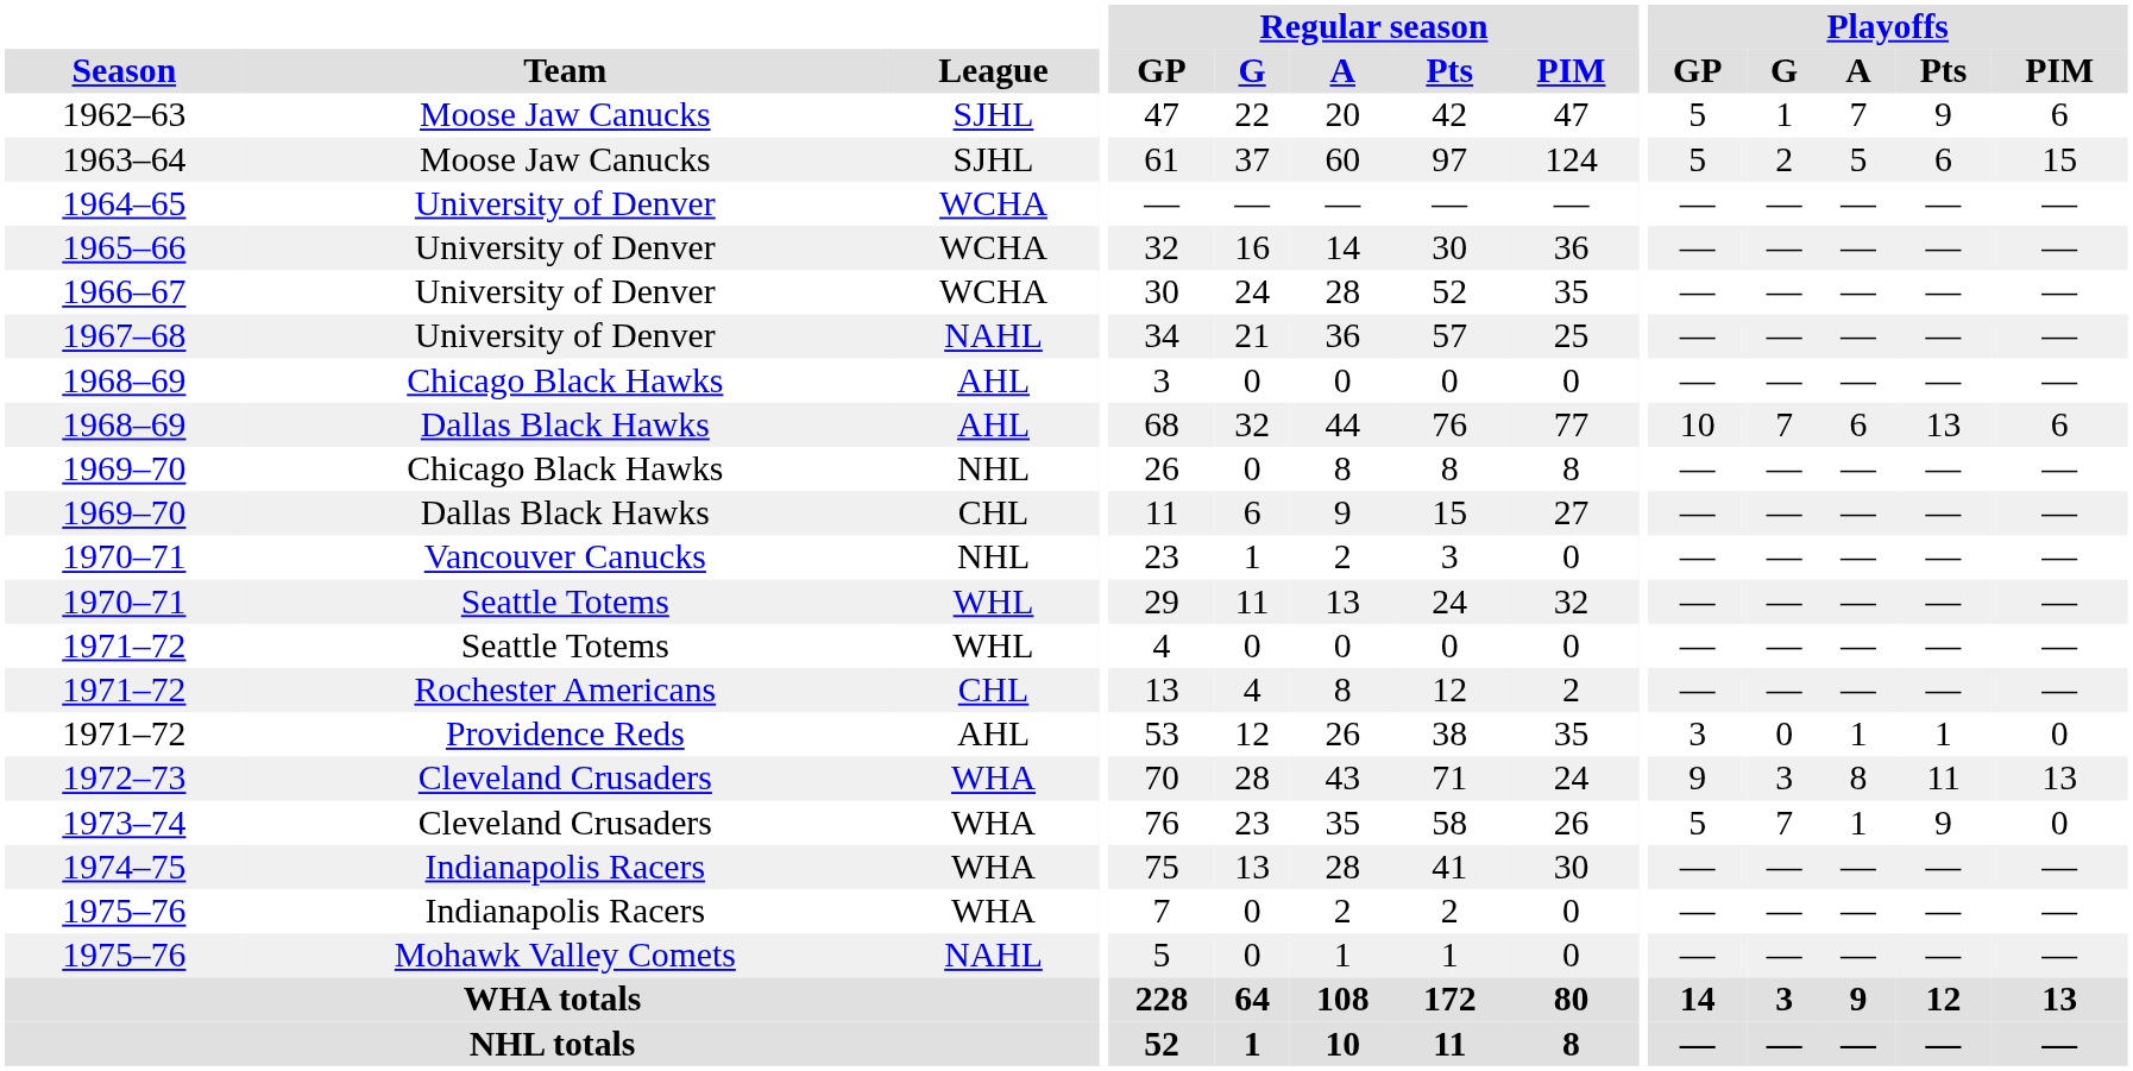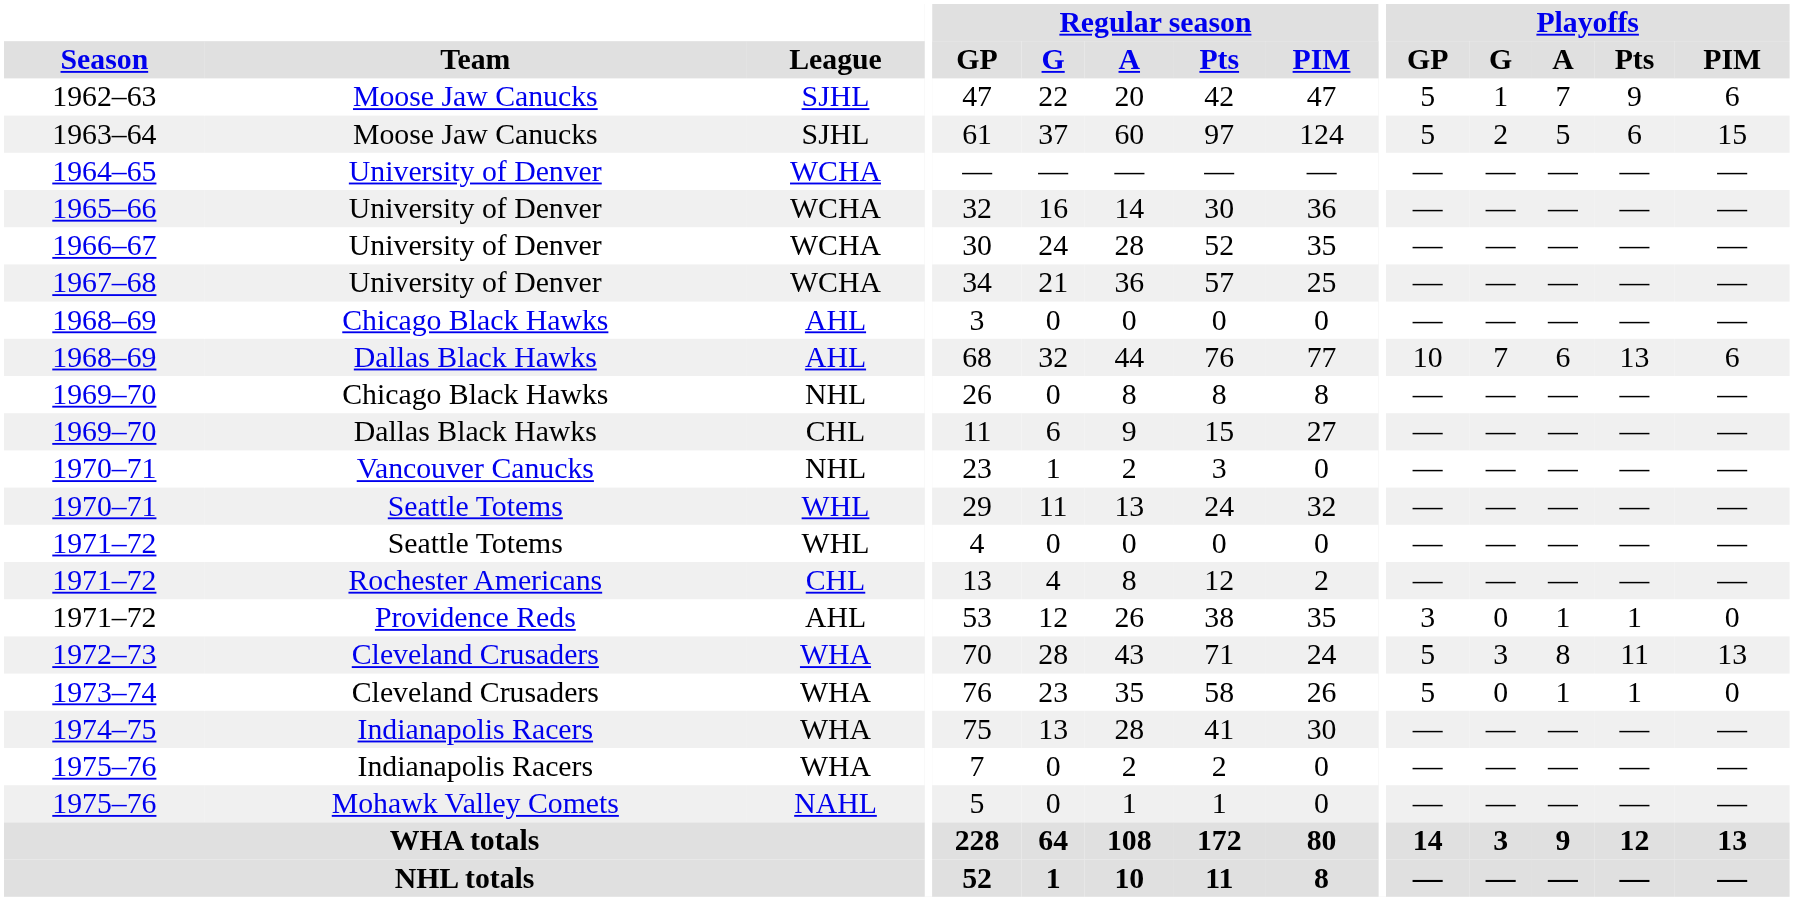1967–68 | League: NAHL -> WCHA
1972–73 | Playoffs / GP: 9 -> 5
1973–74 | Playoffs / G: 7 -> 0
1973–74 | Playoffs / Pts: 9 -> 1
